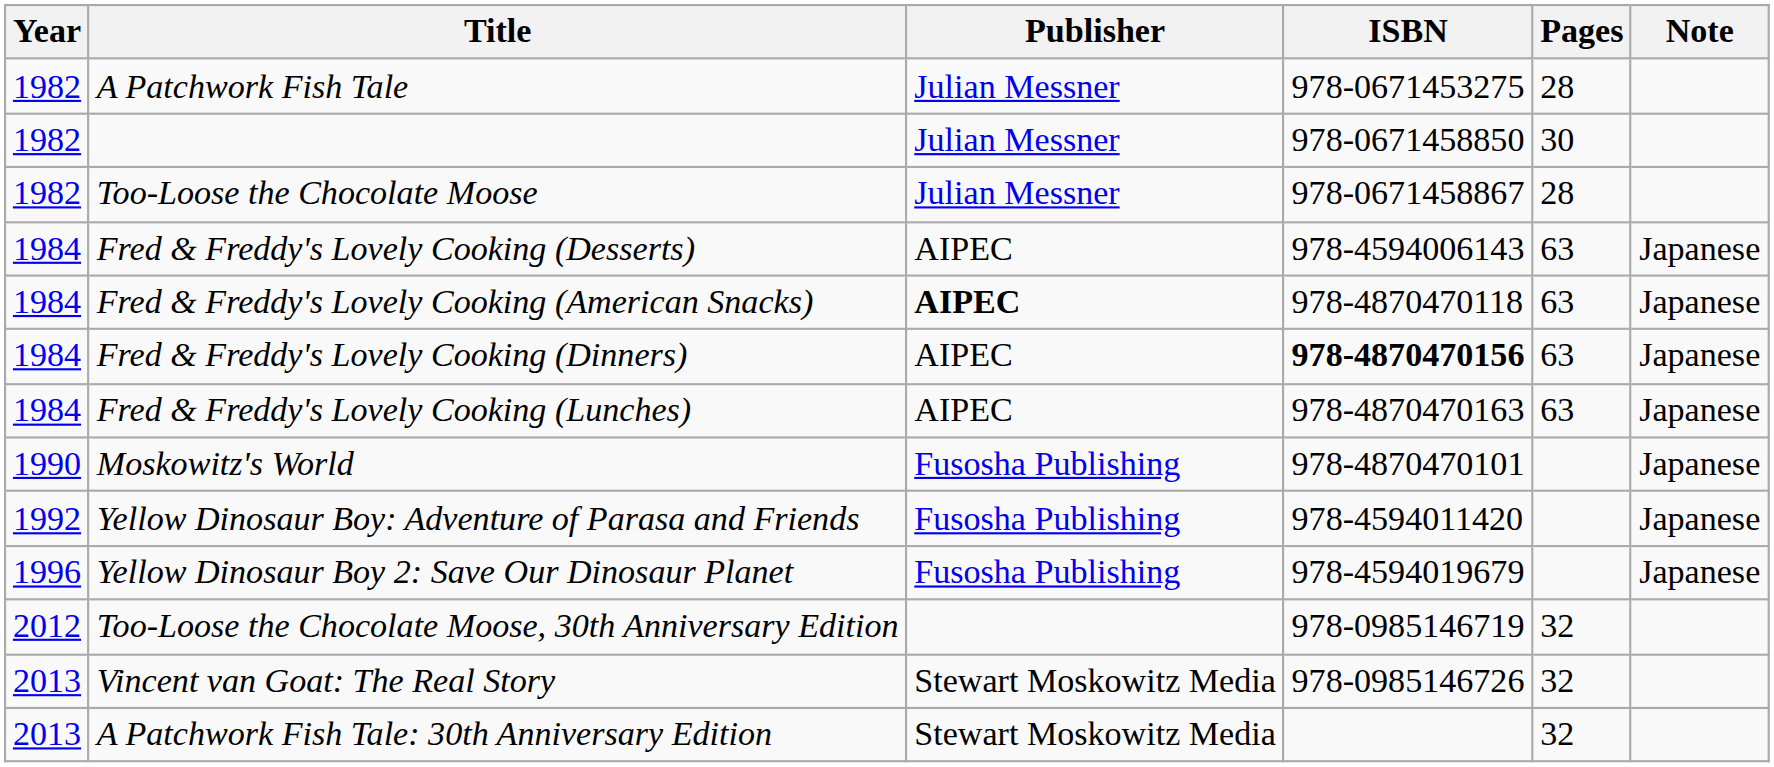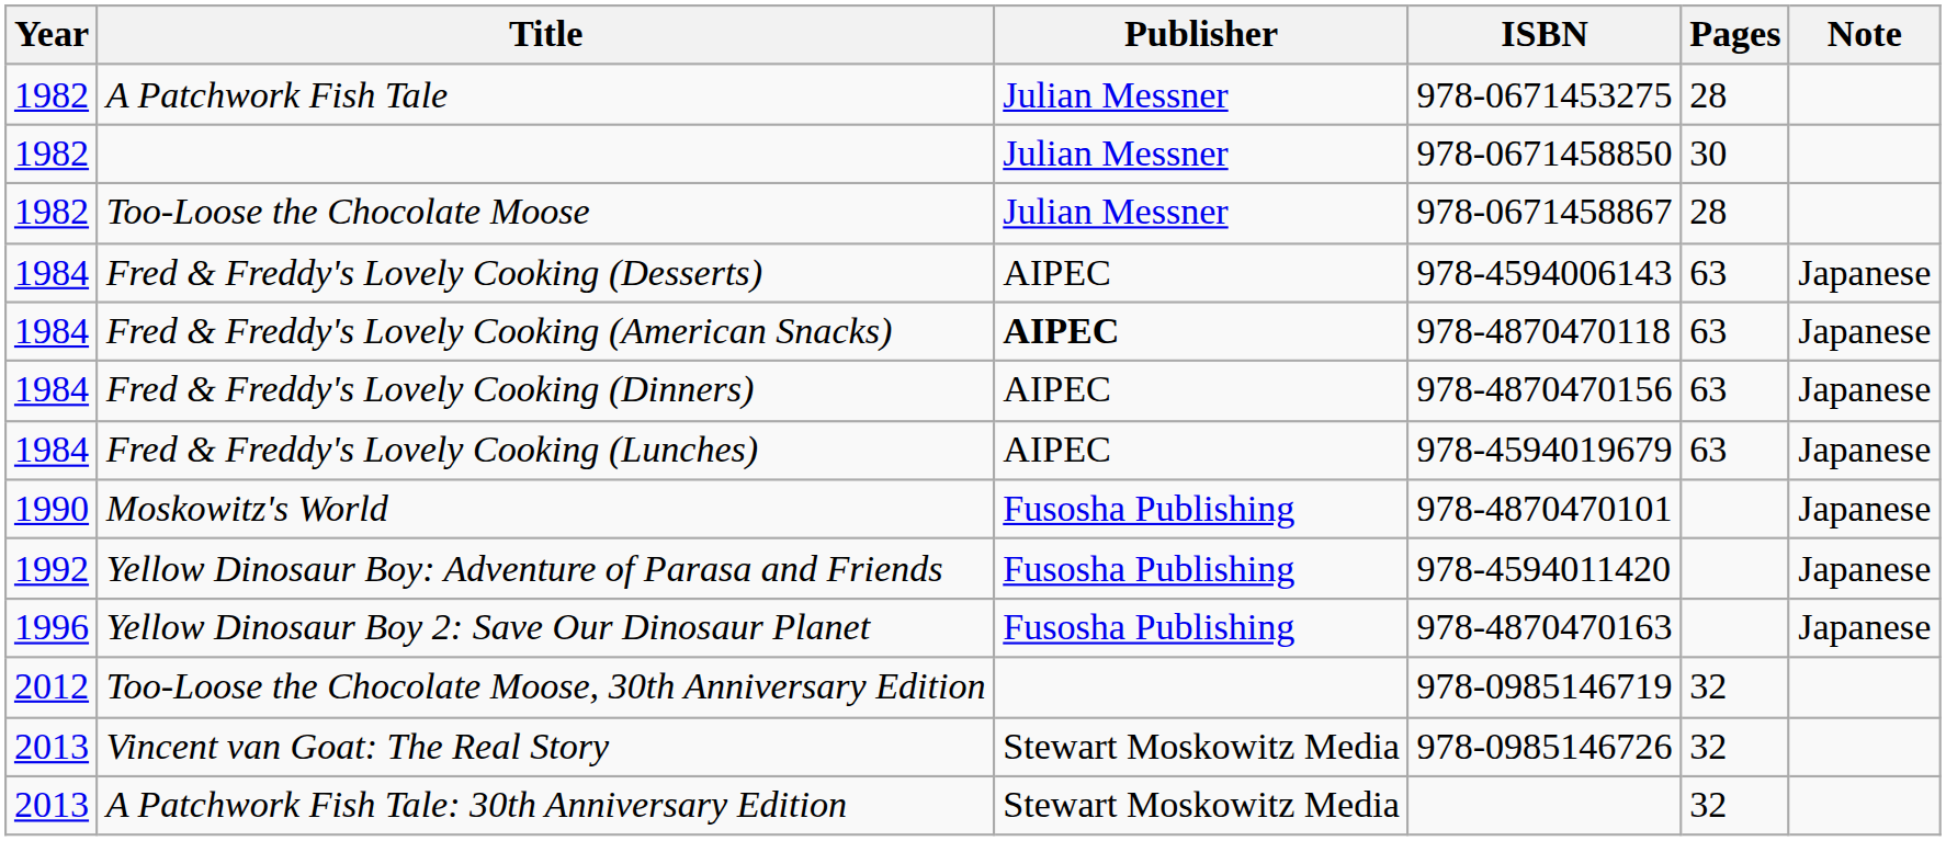Fred & Freddy's Lovely Cooking (Dinners) | ISBN: bold -> normal
Fred & Freddy's Lovely Cooking (Lunches) | ISBN: 978-4870470163 -> 978-4594019679
Yellow Dinosaur Boy 2: Save Our Dinosaur Planet | ISBN: 978-4594019679 -> 978-4870470163
